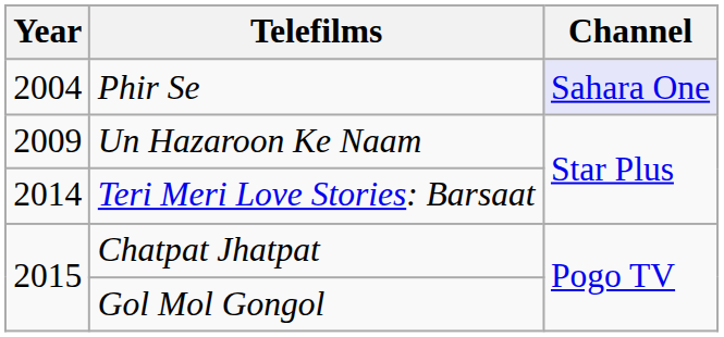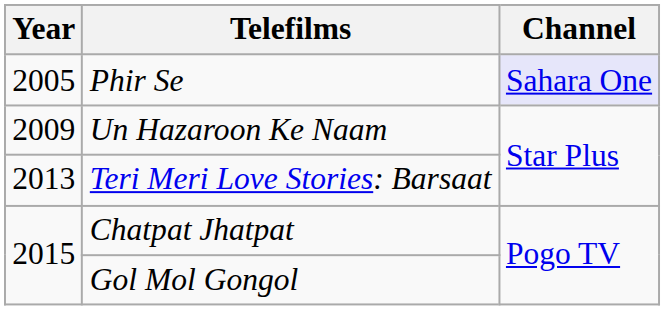Phir Se | Year: 2004 -> 2005
Teri Meri Love Stories: Barsaat | Year: 2014 -> 2013
